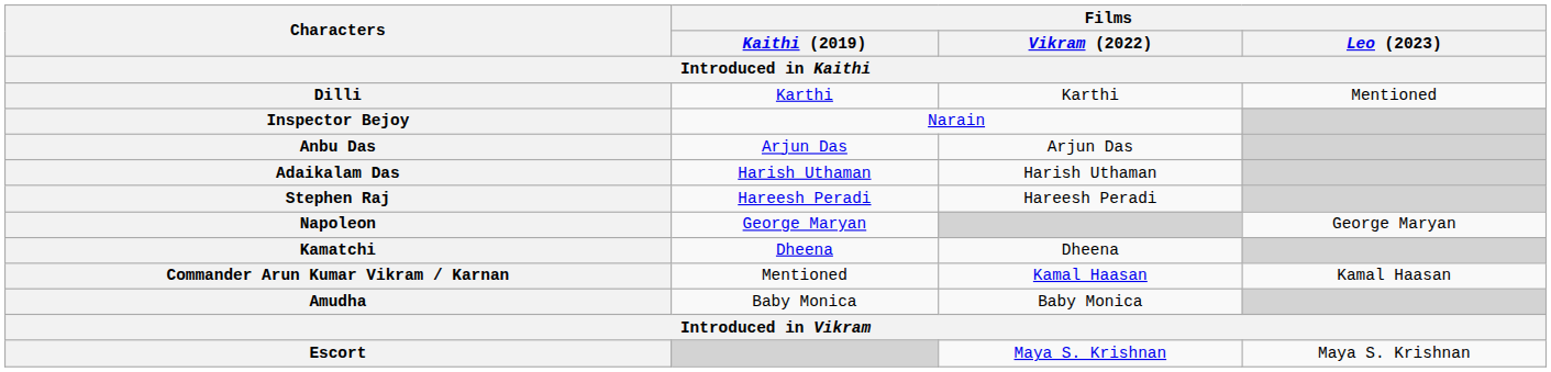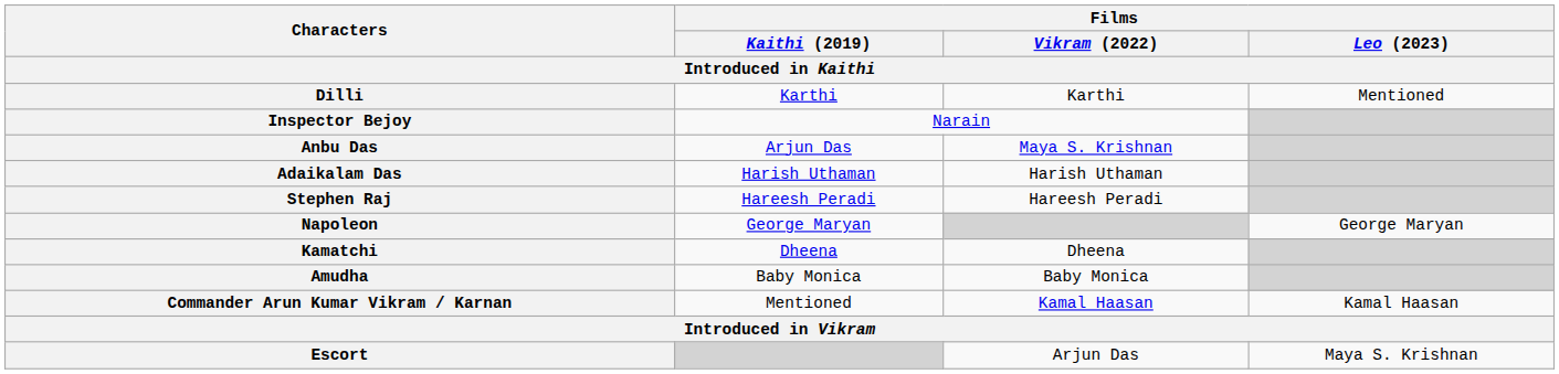Anbu Das | Films / Vikram (2022): Arjun Das -> Maya S. Krishnan
rows swapped: Amudha <-> Commander Arun Kumar Vikram / Karnan
Escort | Films / Vikram (2022): Maya S. Krishnan -> Arjun Das
